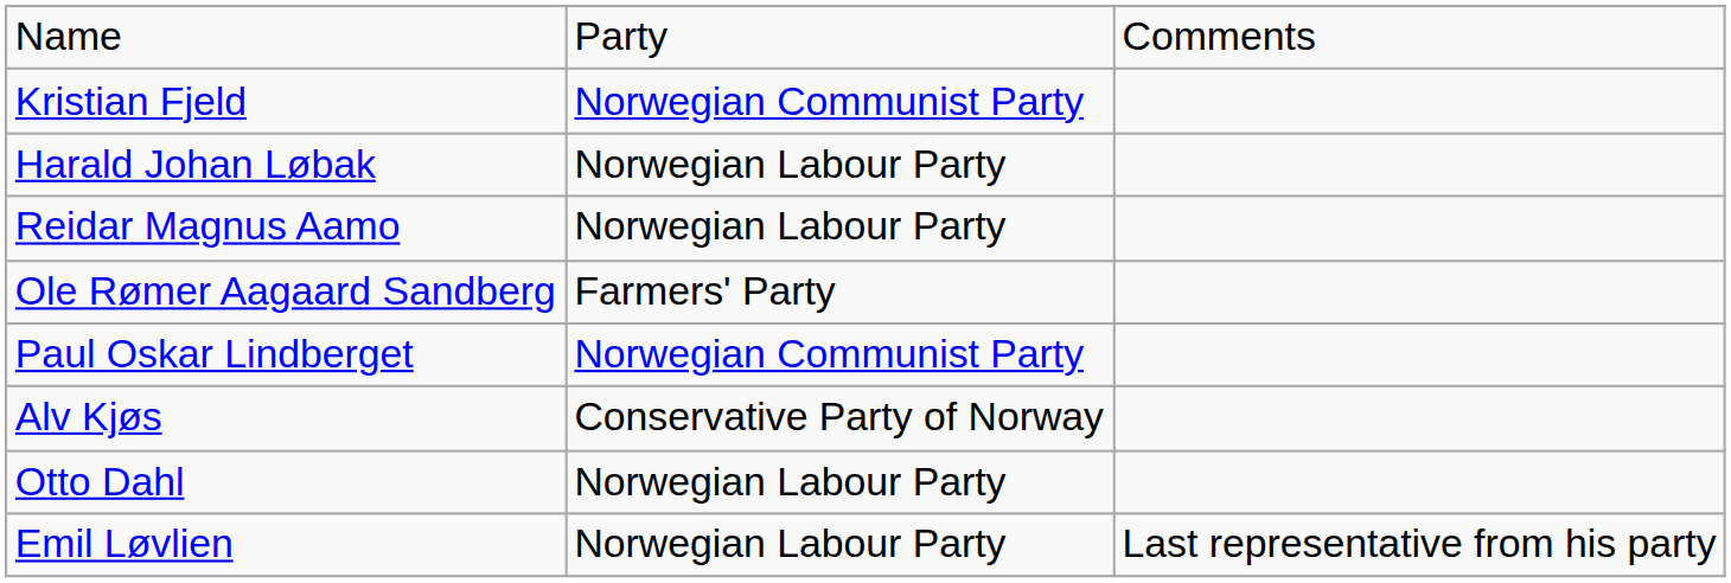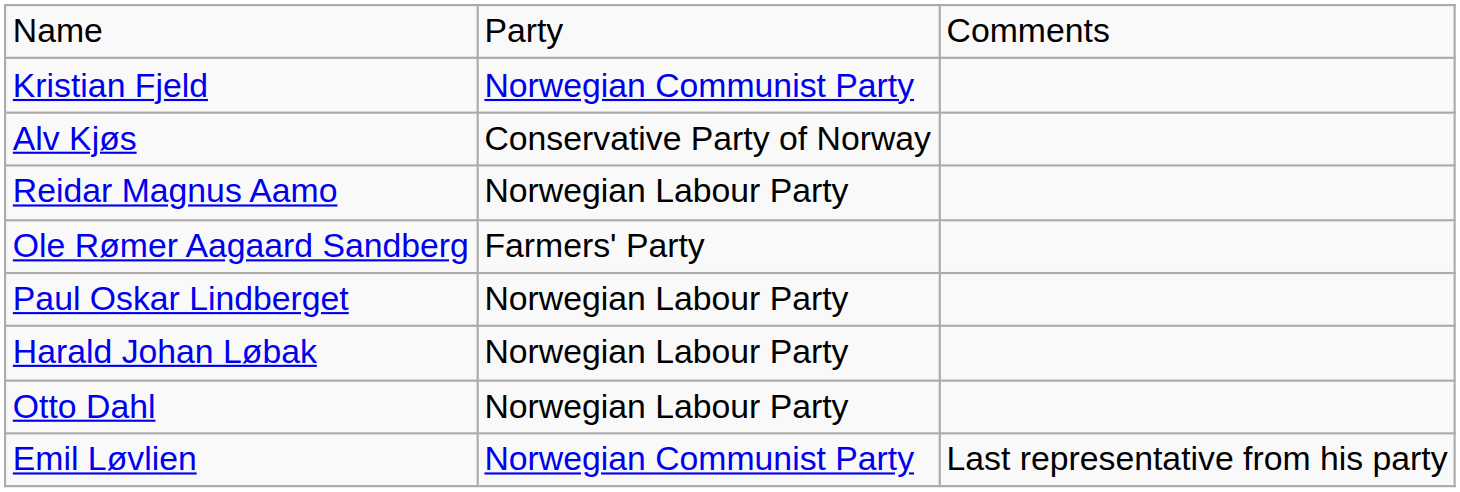rows swapped: Harald Johan Løbak <-> Alv Kjøs
Paul Oskar Lindberget | column 2: Norwegian Communist Party -> Norwegian Labour Party
Emil Løvlien | column 2: Norwegian Labour Party -> Norwegian Communist Party
